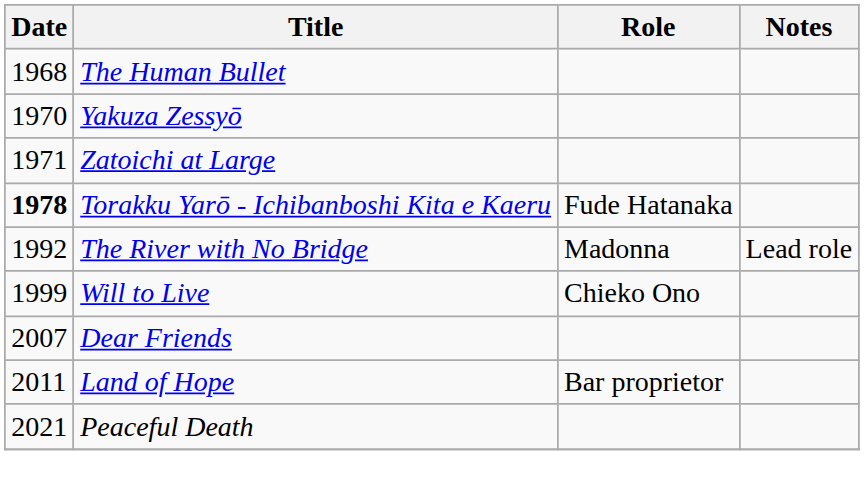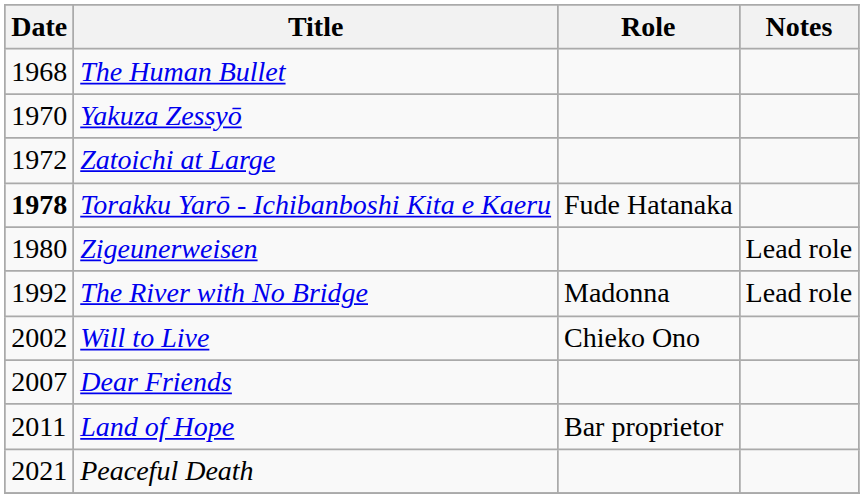Zatoichi at Large | Date: 1971 -> 1972
+ row: 1980 | Zigeunerweisen | Lead role
Will to Live | Date: 1999 -> 2002
